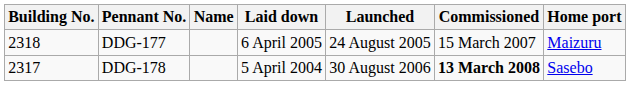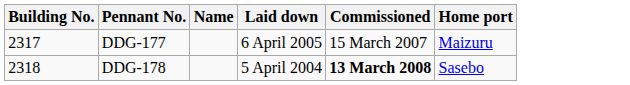- column: Launched | 24 August 2005 | 30 August 2006
DDG-177 | Building No.: 2318 -> 2317
DDG-178 | Building No.: 2317 -> 2318
